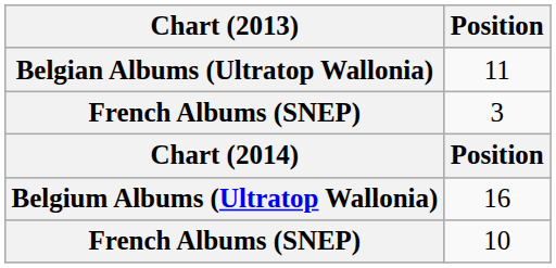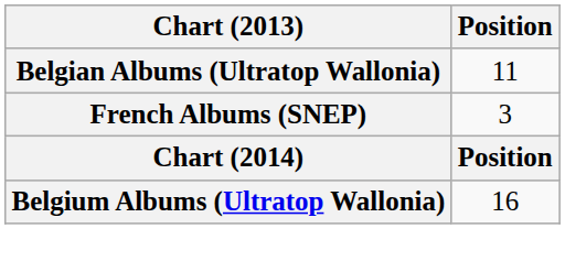- row: French Albums (SNEP) | 10
